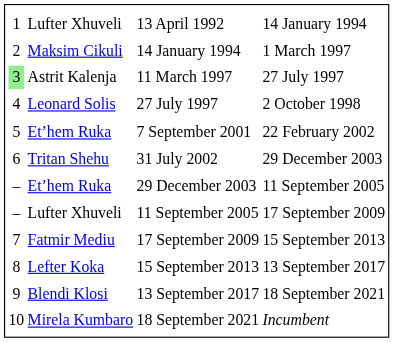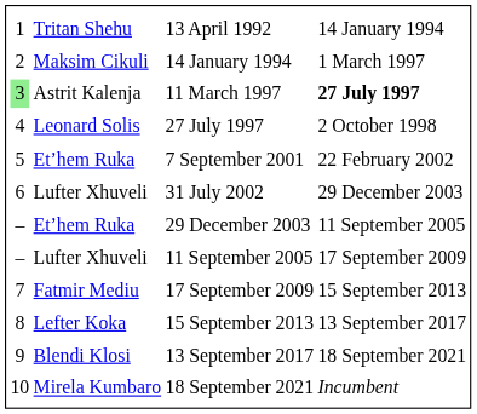13 April 1992 | column 2: Lufter Xhuveli -> Tritan Shehu
11 March 1997 | column 4: normal -> bold
31 July 2002 | column 2: Tritan Shehu -> Lufter Xhuveli
